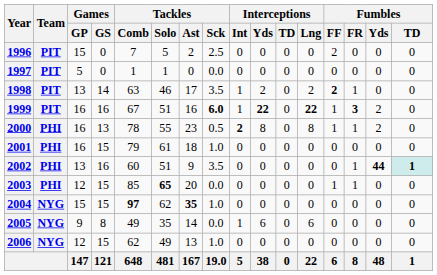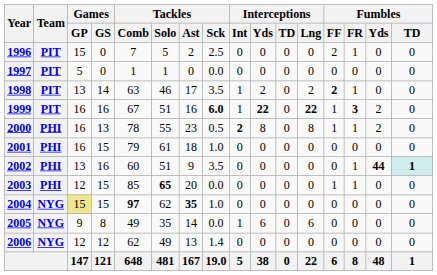1996 | Fumbles / FR: 0 -> 1
2004 | Games / GP: no background -> khaki background
2006 | Games / GS: 15 -> 12
2006 | Tackles / Sck: 1.0 -> 1.4
